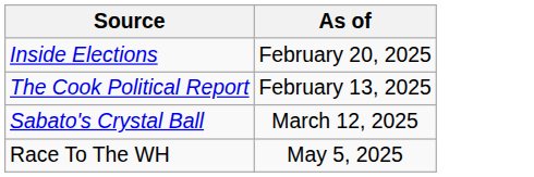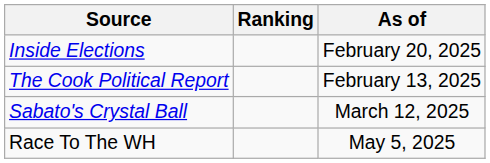+ column: Ranking
